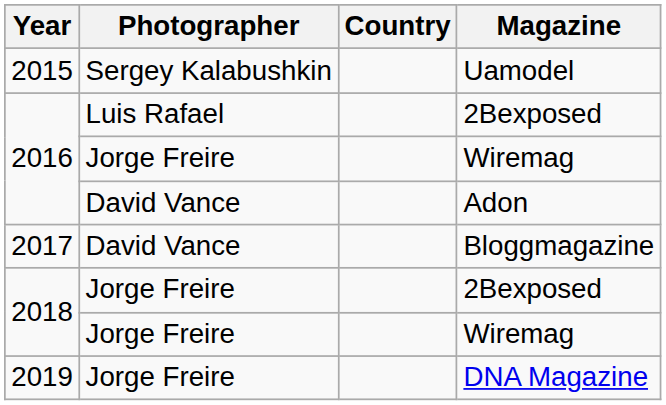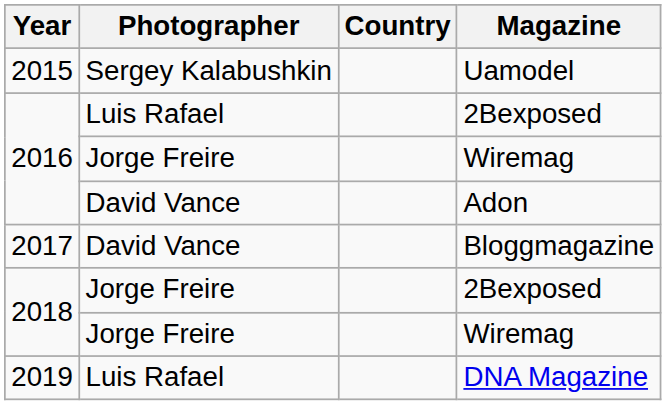DNA Magazine | Photographer: Jorge Freire -> Luis Rafael
